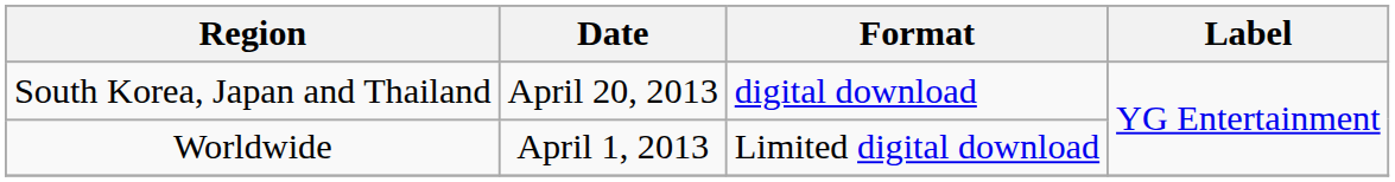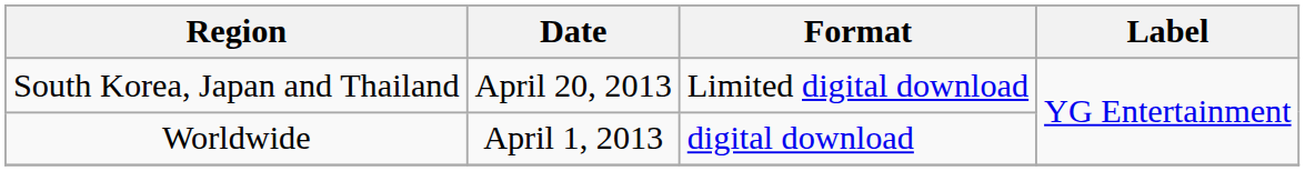South Korea, Japan and Thailand | Format: digital download -> Limited digital download
Worldwide | Format: Limited digital download -> digital download
